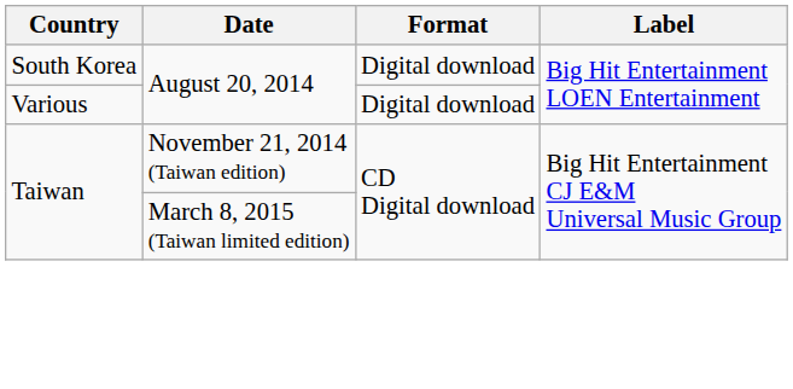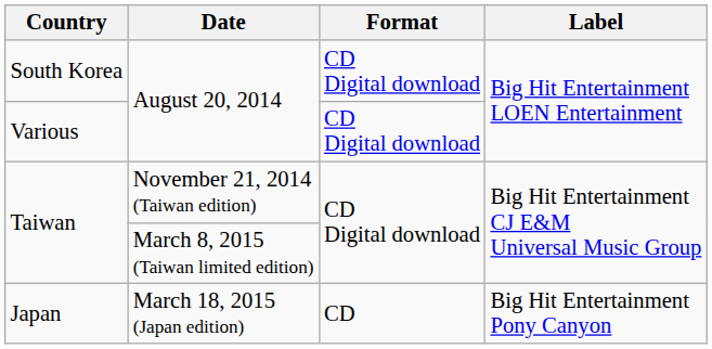South Korea | Format: Digital download -> CD Digital download
Various | Format: Digital download -> CD Digital download
+ row: Japan | March 18, 2015 (Japan edition) | CD | Big Hit Entertainment Pony Canyon
